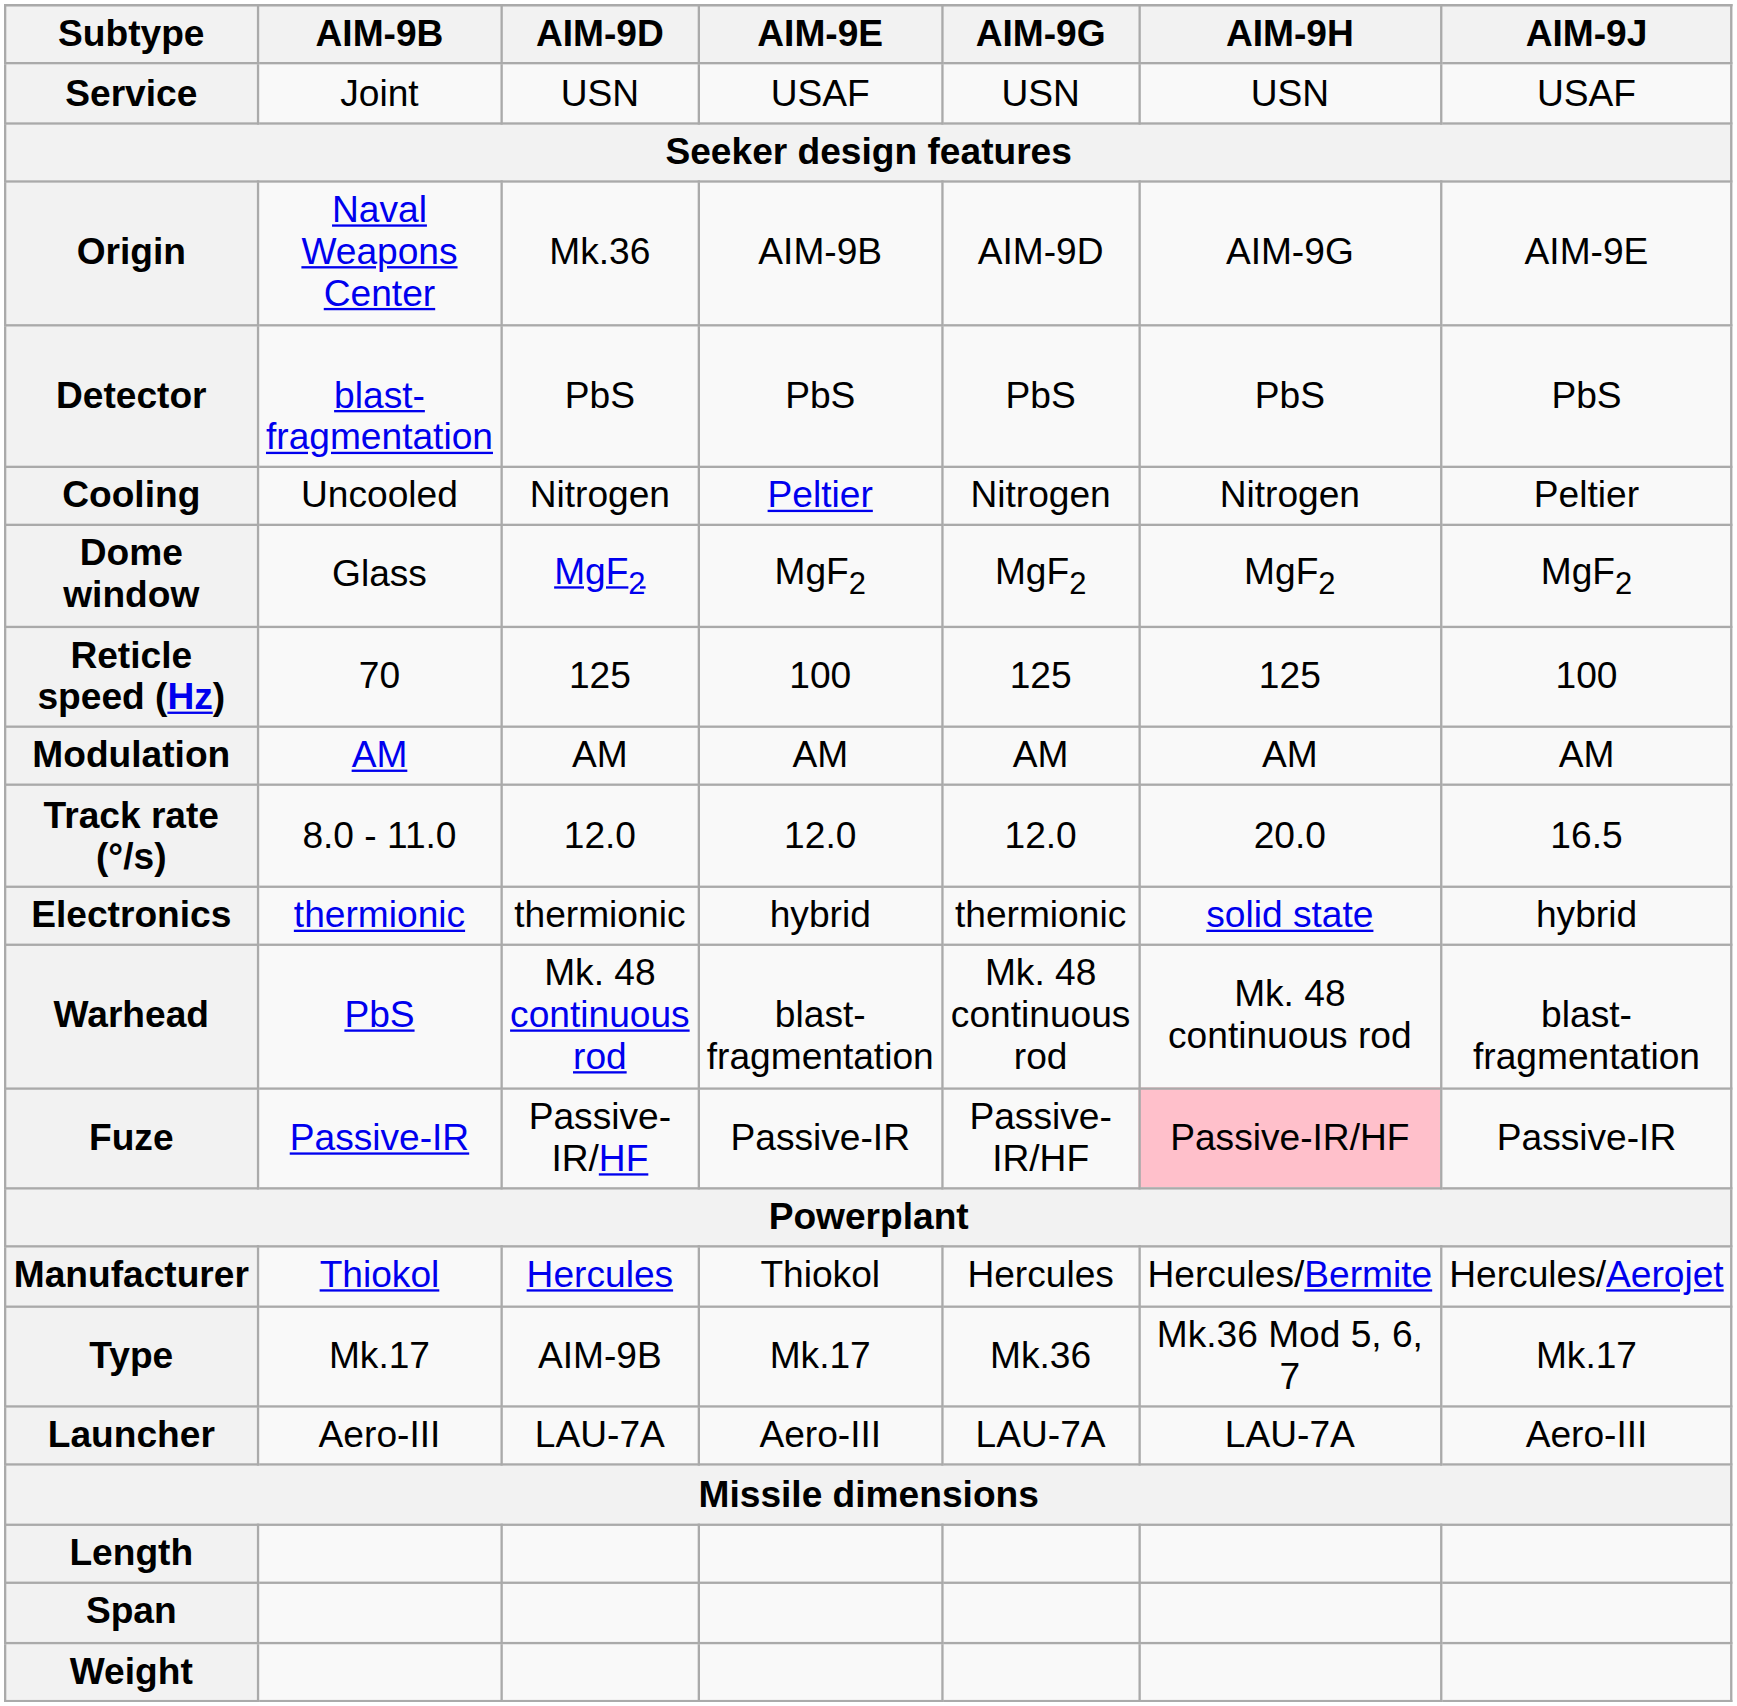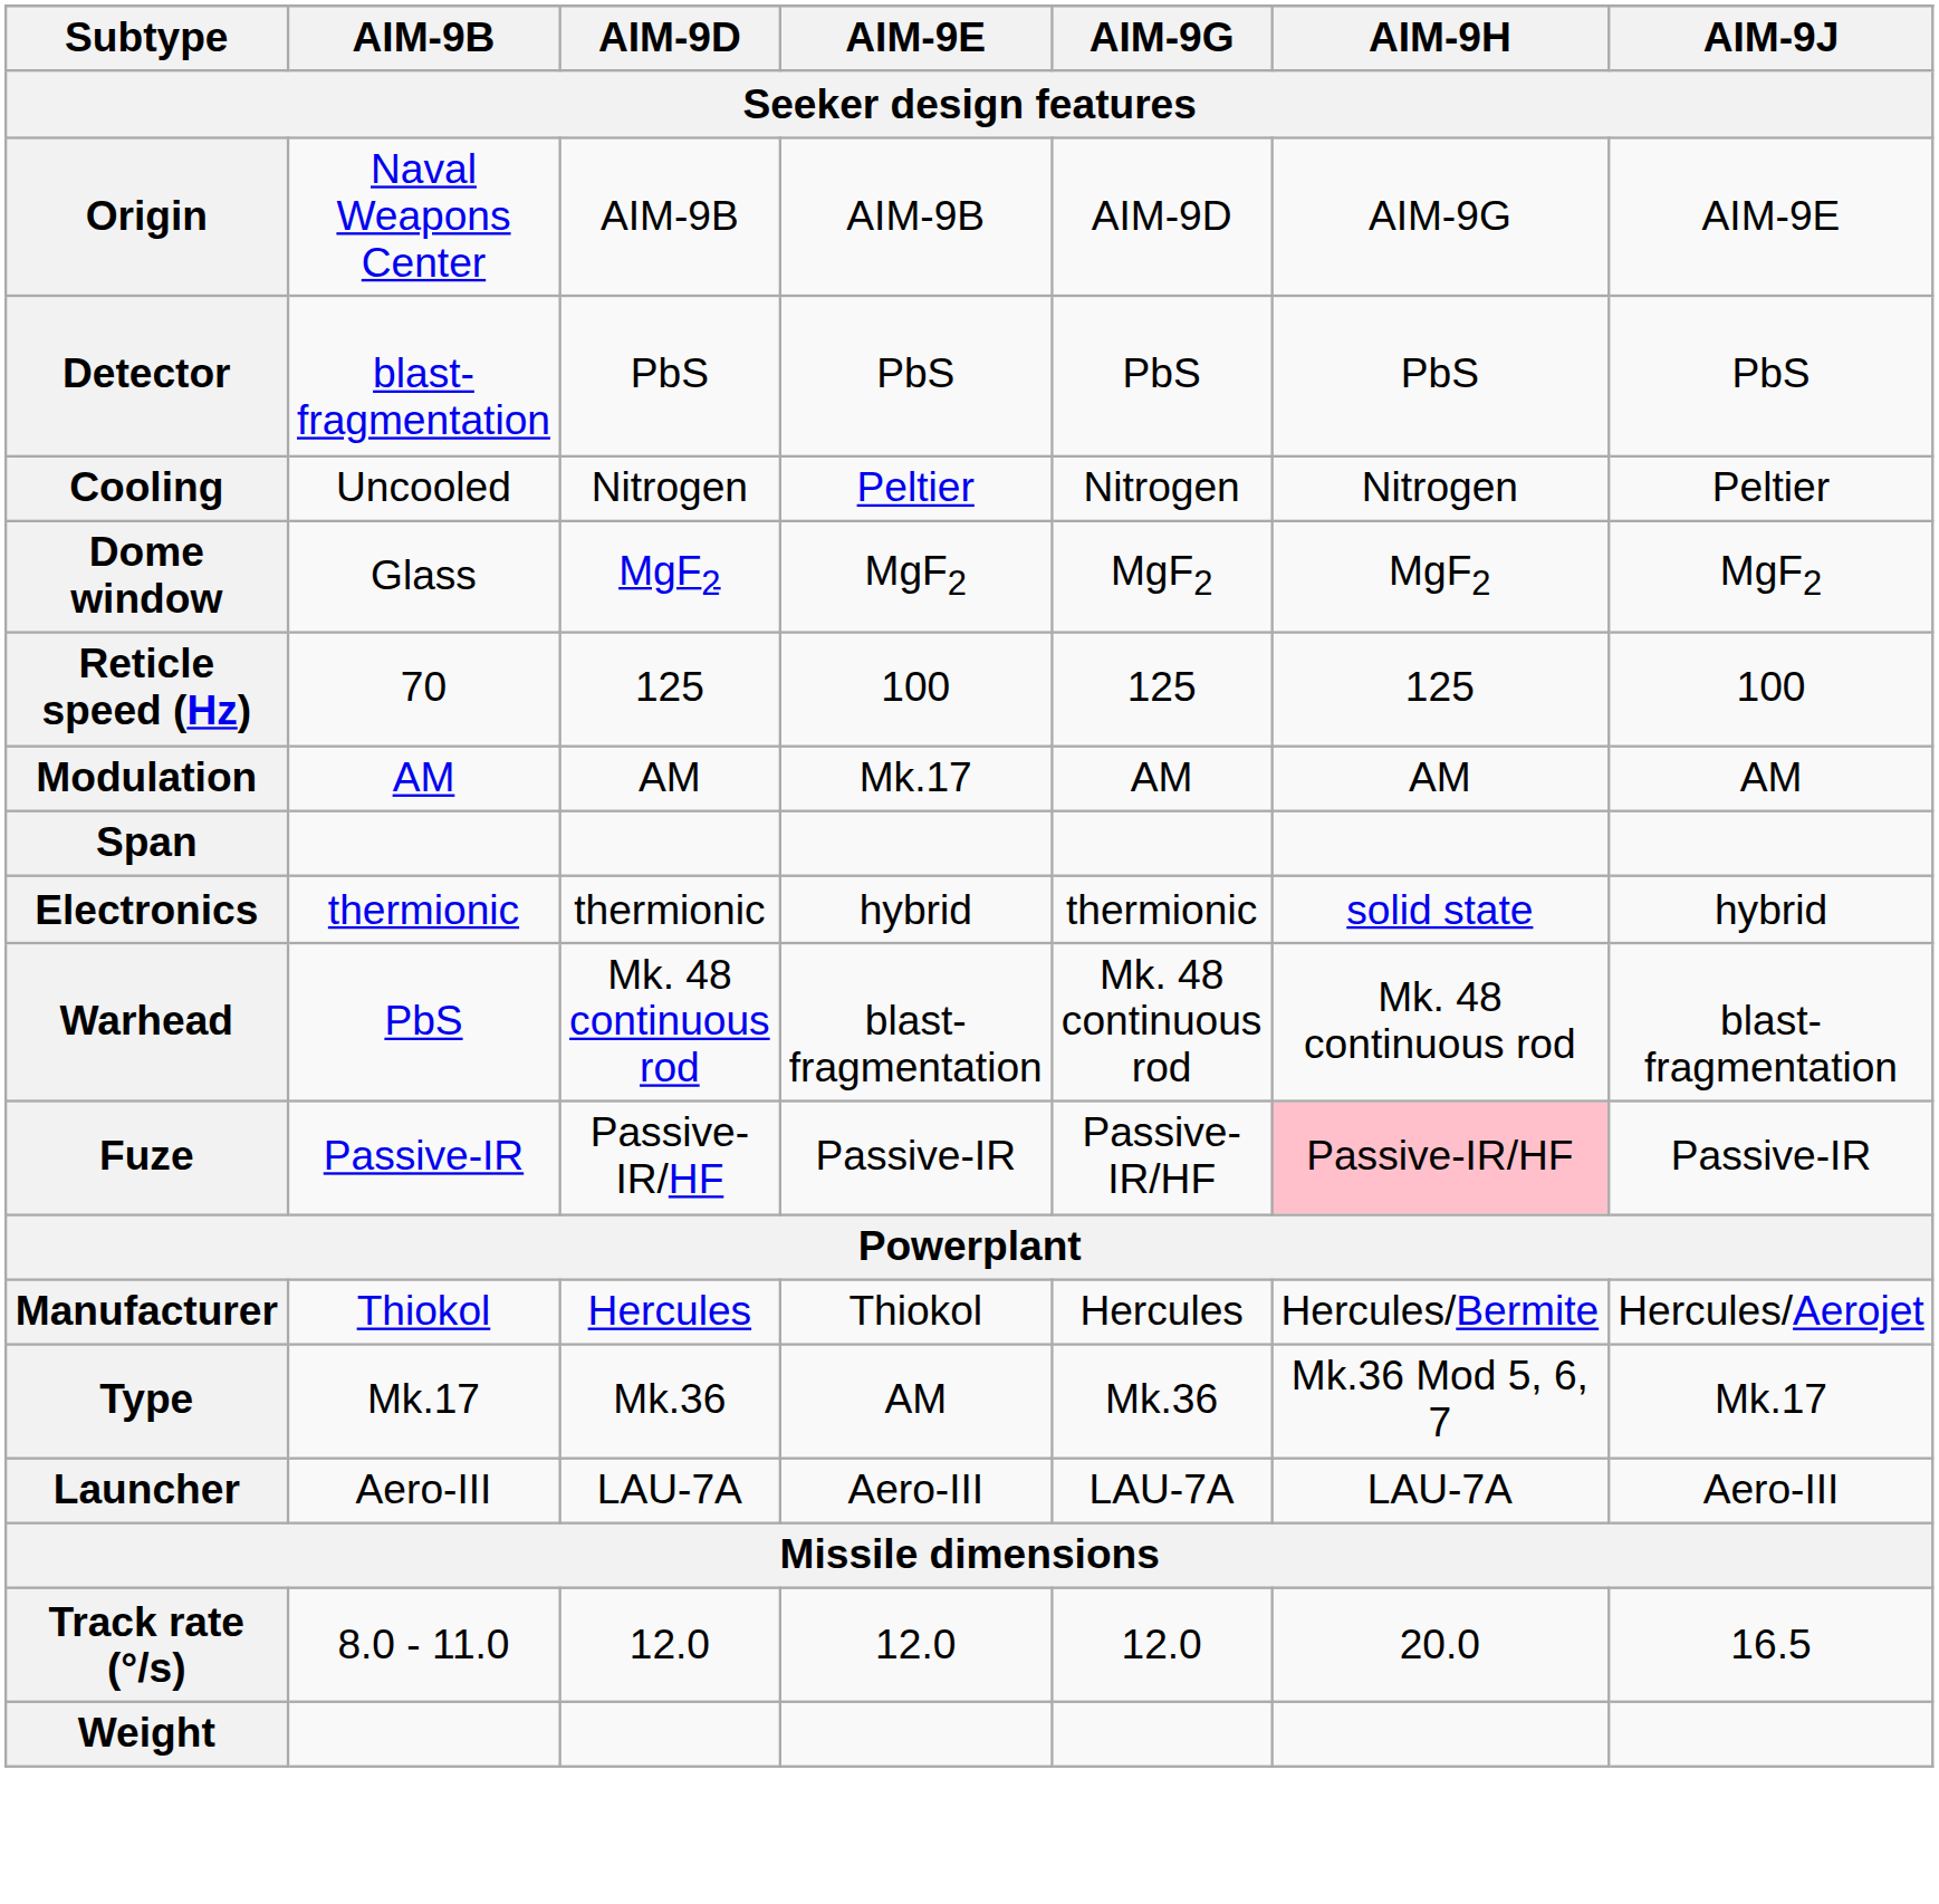- row: Service | Joint | USN | USAF | USN | USN | USAF
Origin | AIM-9D: Mk.36 -> AIM-9B
Modulation | AIM-9E: AM -> Mk.17
rows swapped: Track rate (°/s) <-> Span
Type | AIM-9D: AIM-9B -> Mk.36
Type | AIM-9E: Mk.17 -> AM
- row: Length
